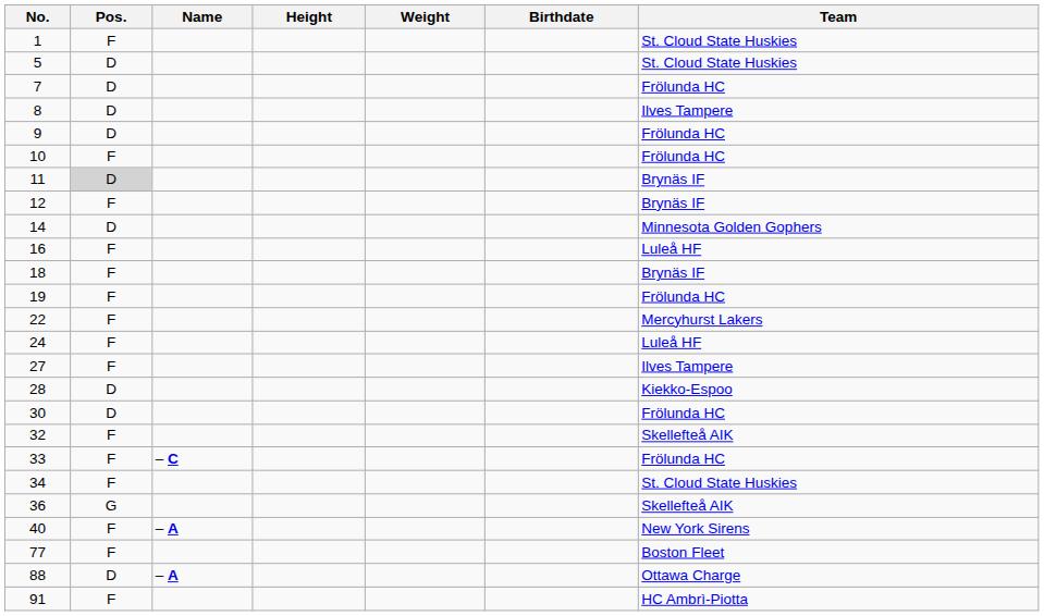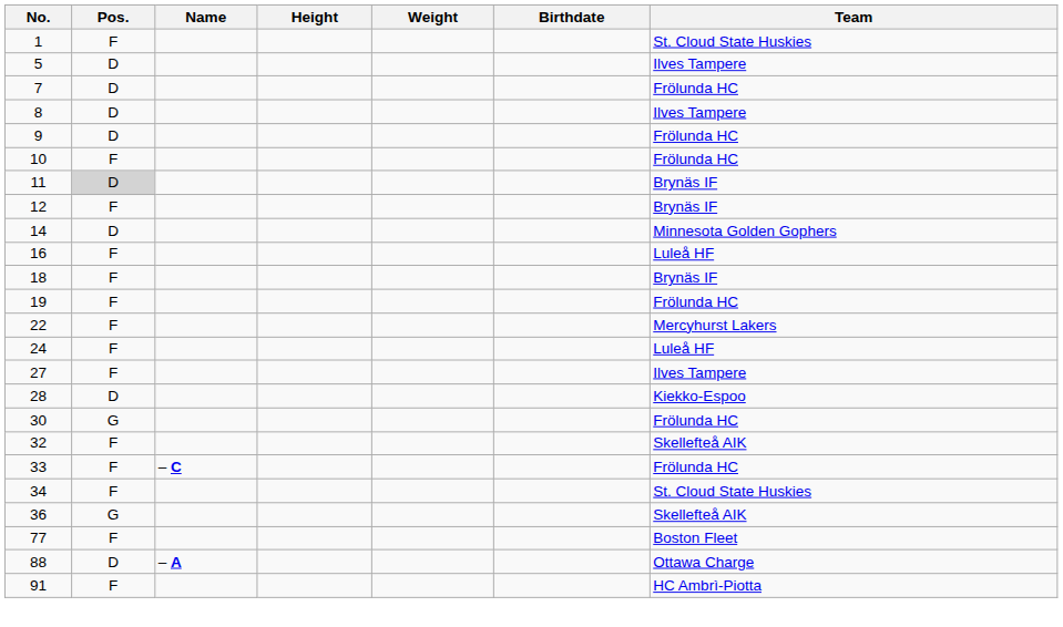5 | Team: St. Cloud State Huskies -> Ilves Tampere
30 | Pos.: D -> G
- row: 40 | F | – A | New York Sirens
